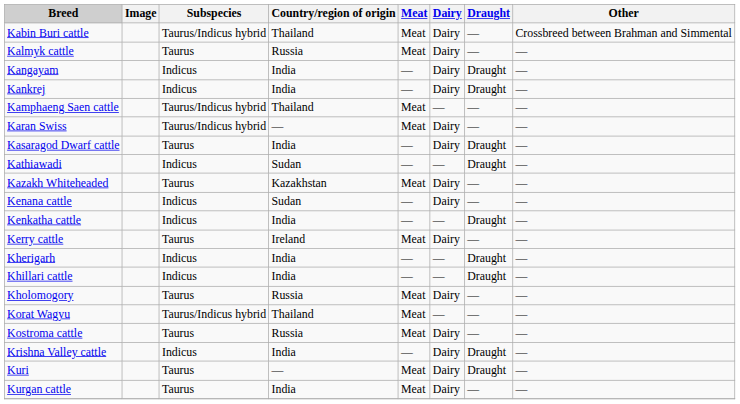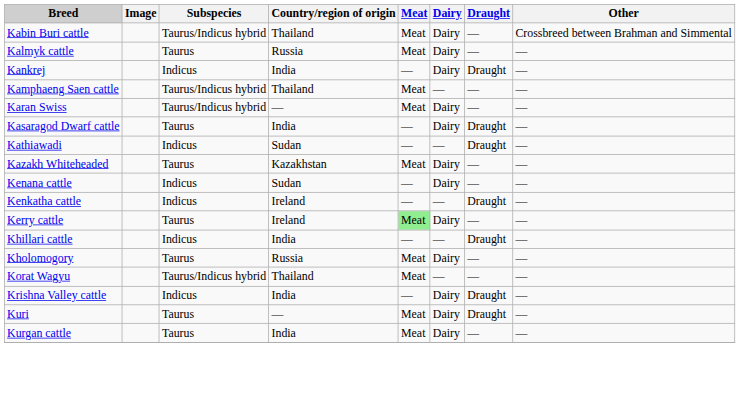- row: Kangayam | Indicus | India | — | Dairy | Draught | —
Kenkatha cattle | Country/region of origin: India -> Ireland
Kerry cattle | Meat: no background -> lightgreen background
- row: Kherigarh | Indicus | India | — | — | Draught | —
- row: Kostroma cattle | Taurus | Russia | Meat | Dairy | — | —
